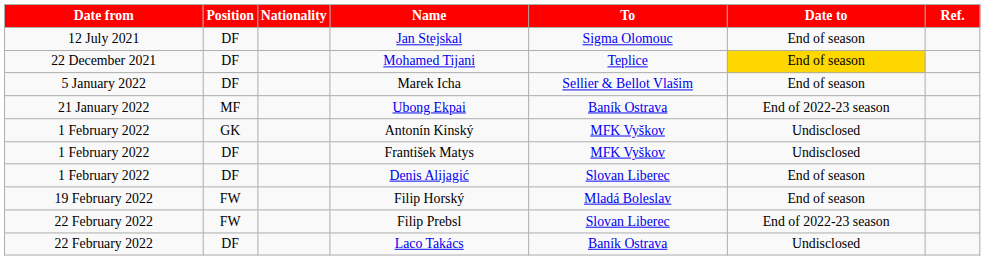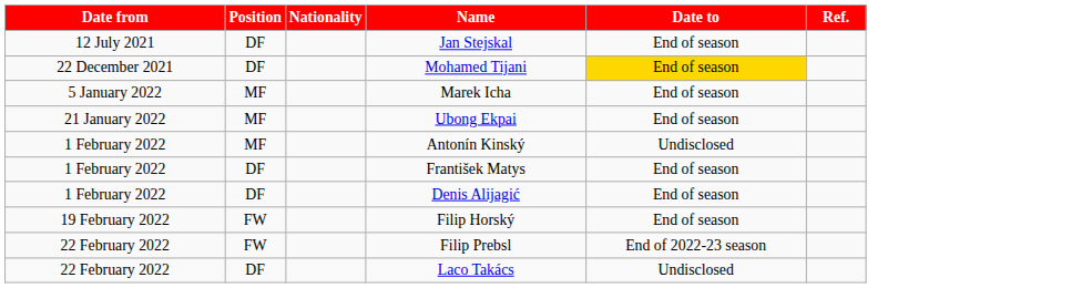- column: To | Sigma Olomouc | Teplice | Sellier & Bellot Vlašim | Baník Ostrava | MFK Vyškov | MFK Vyškov | Slovan Liberec | Mladá Boleslav | Slovan Liberec | Baník Ostrava
Marek Icha | Position: DF -> MF
Ubong Ekpai | Date to: End of 2022-23 season -> End of season
Antonín Kinský | Position: GK -> MF
František Matys | Date to: Undisclosed -> End of season
